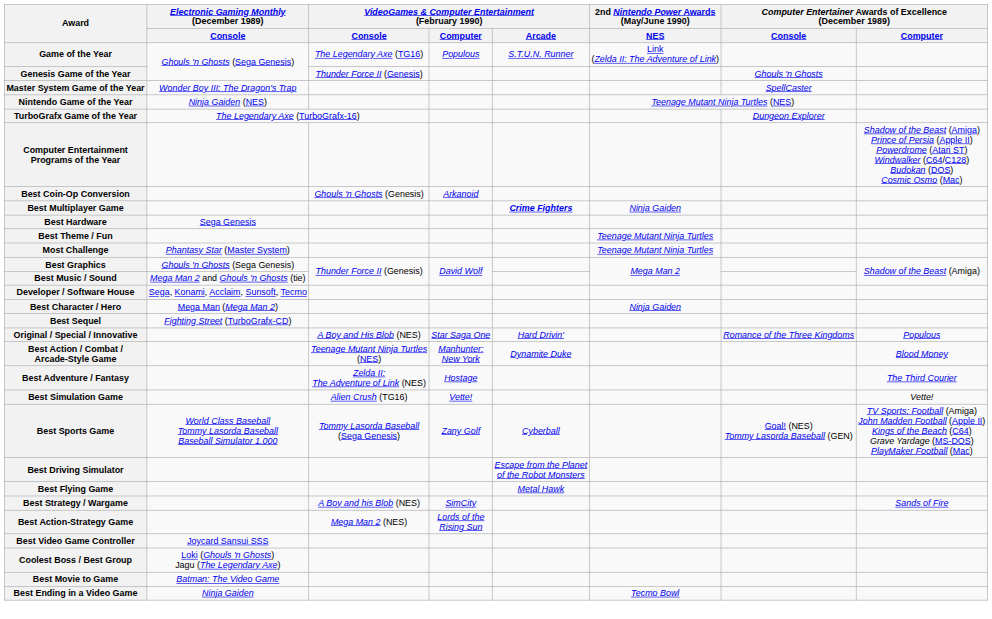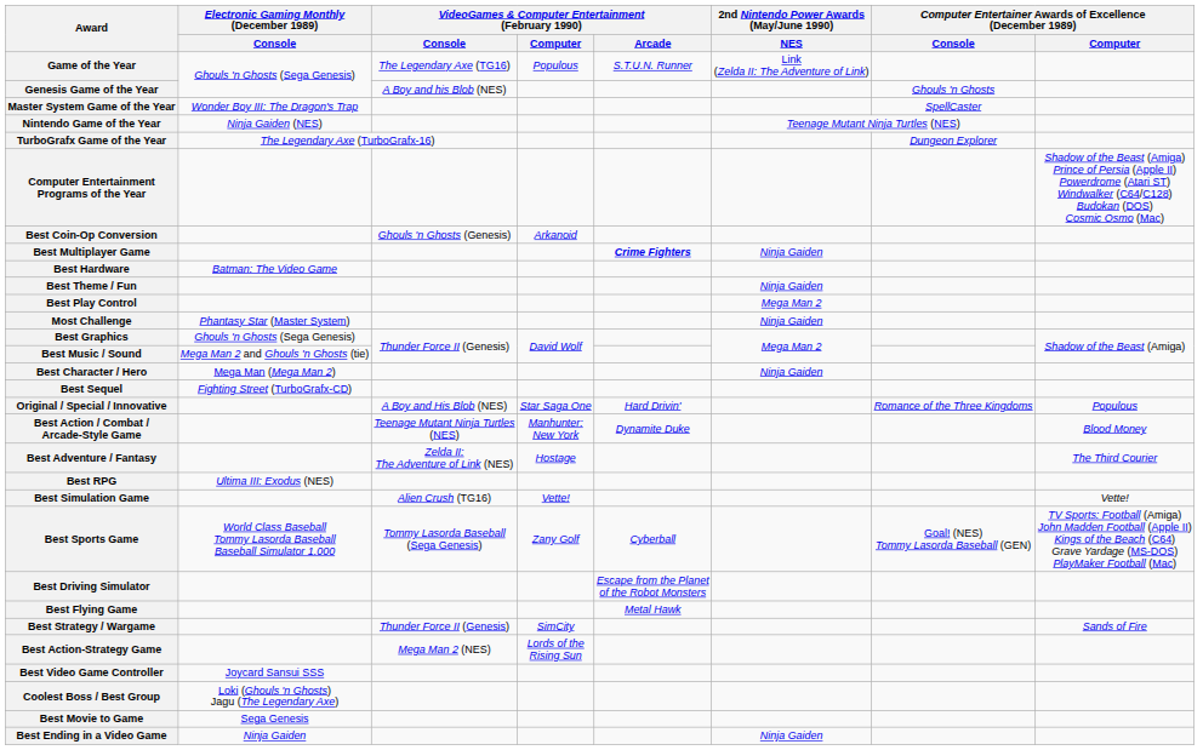Genesis Game of the Year | column 3: Thunder Force II (Genesis) -> A Boy and his Blob (NES)
Best Hardware | Electronic Gaming Monthly (December 1989) / Console: Sega Genesis -> Batman: The Video Game
Best Theme / Fun | 2nd Nintendo Power Awards (May/June 1990) / NES: Teenage Mutant Ninja Turtles -> Ninja Gaiden
+ row: Best Play Control | Mega Man 2
Most Challenge | 2nd Nintendo Power Awards (May/June 1990) / NES: Teenage Mutant Ninja Turtles -> Ninja Gaiden
- row: Developer / Software House | Sega, Konami, Acclaim, Sunsoft, Tecmo
+ row: Best RPG | Ultima III: Exodus (NES)
Best Strategy / Wargame | column 3: A Boy and his Blob (NES) -> Thunder Force II (Genesis)
Best Movie to Game | Electronic Gaming Monthly (December 1989) / Console: Batman: The Video Game -> Sega Genesis
Best Ending in a Video Game | 2nd Nintendo Power Awards (May/June 1990) / NES: Tecmo Bowl -> Ninja Gaiden
